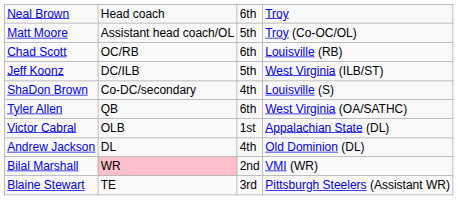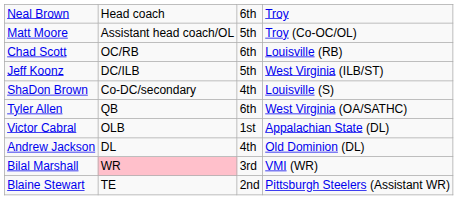Bilal Marshall | column 3: 2nd -> 3rd
Blaine Stewart | column 3: 3rd -> 2nd
